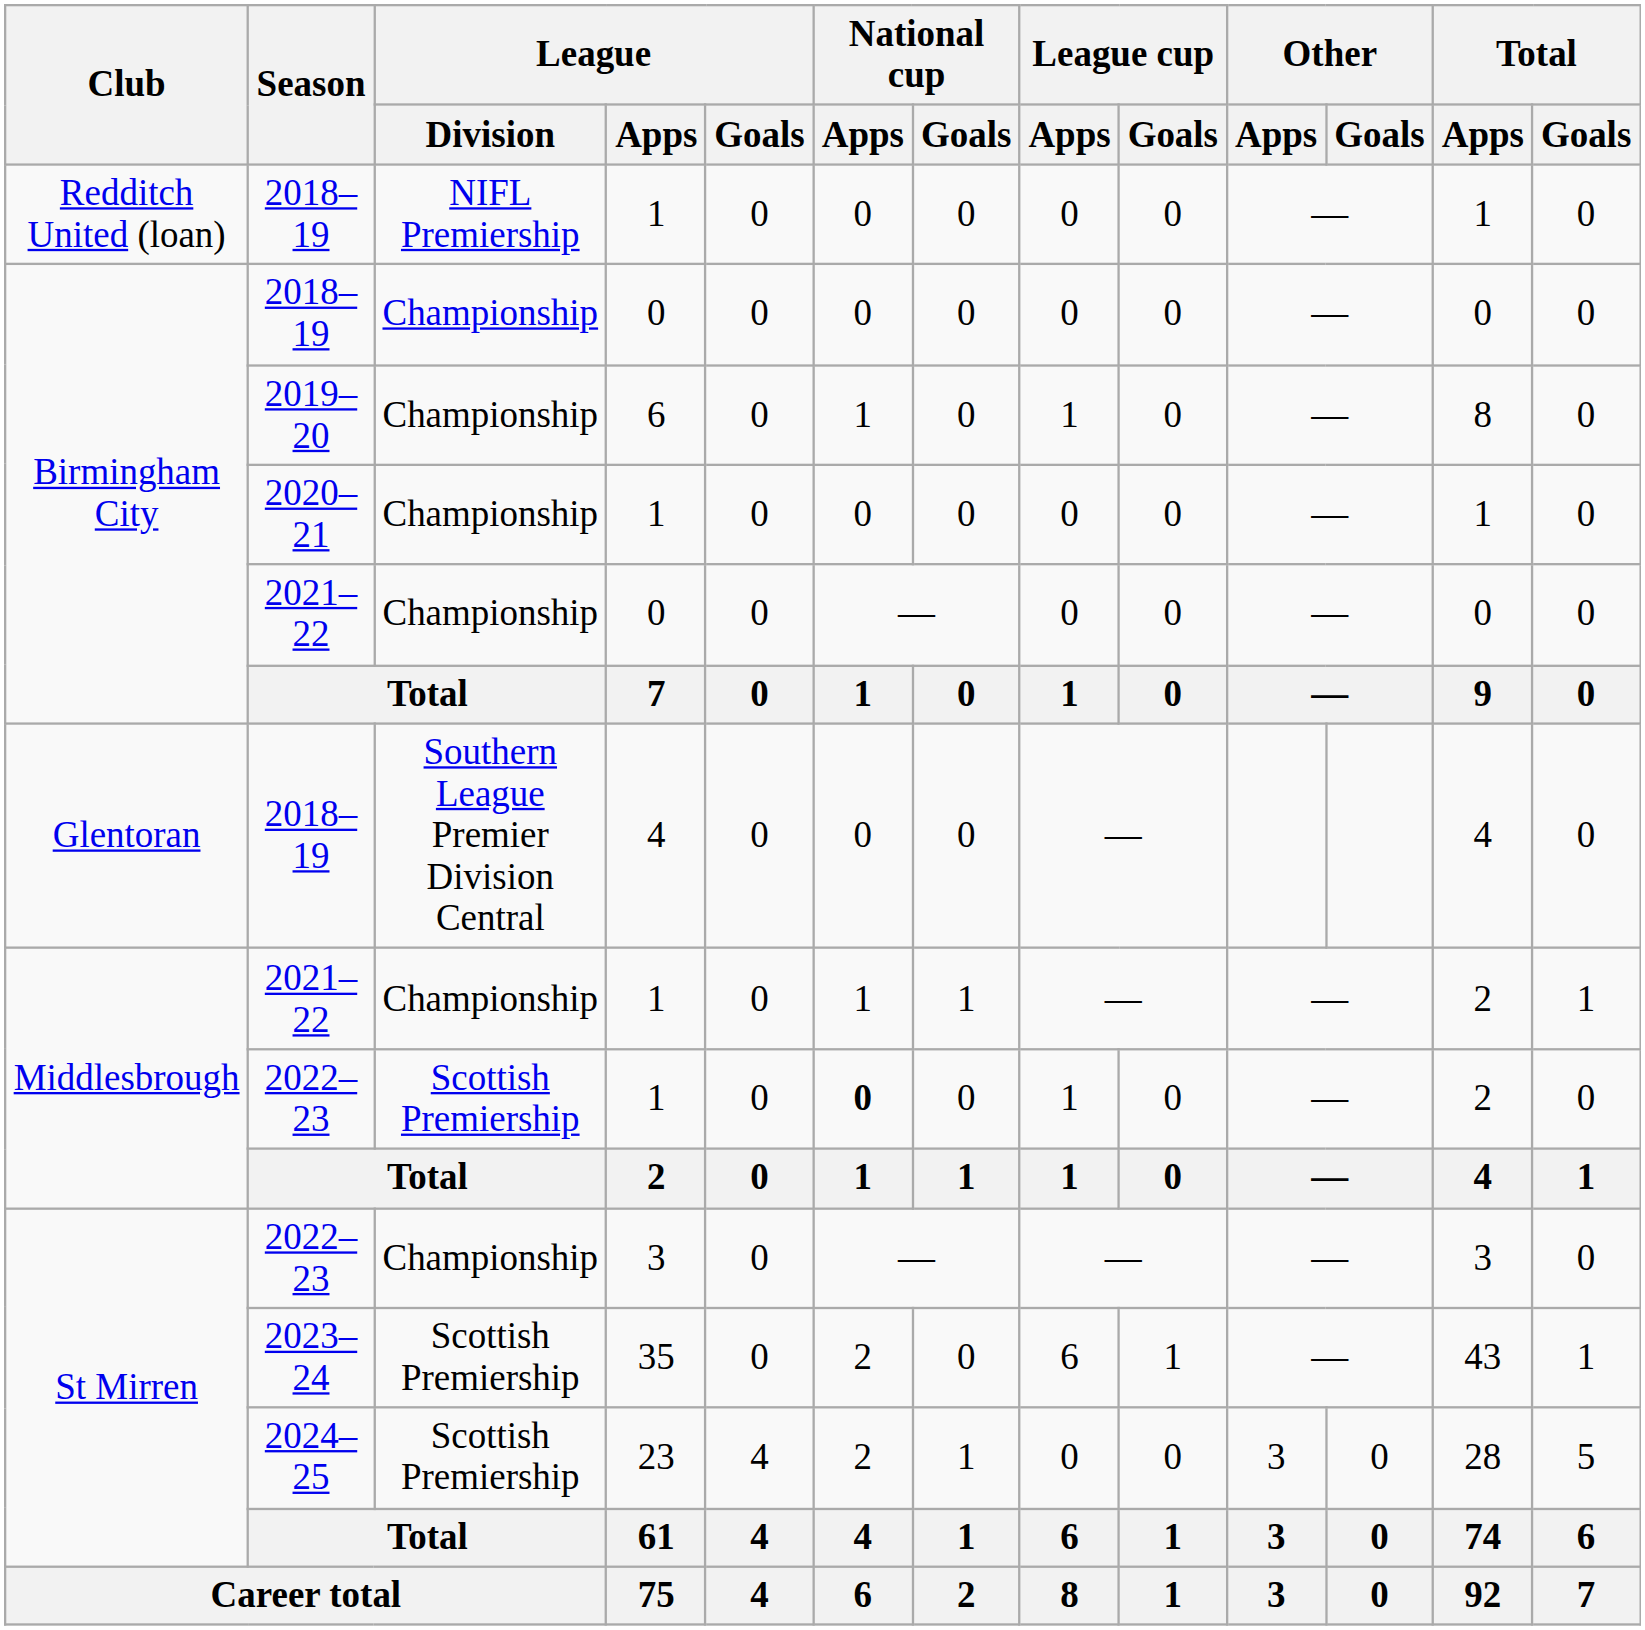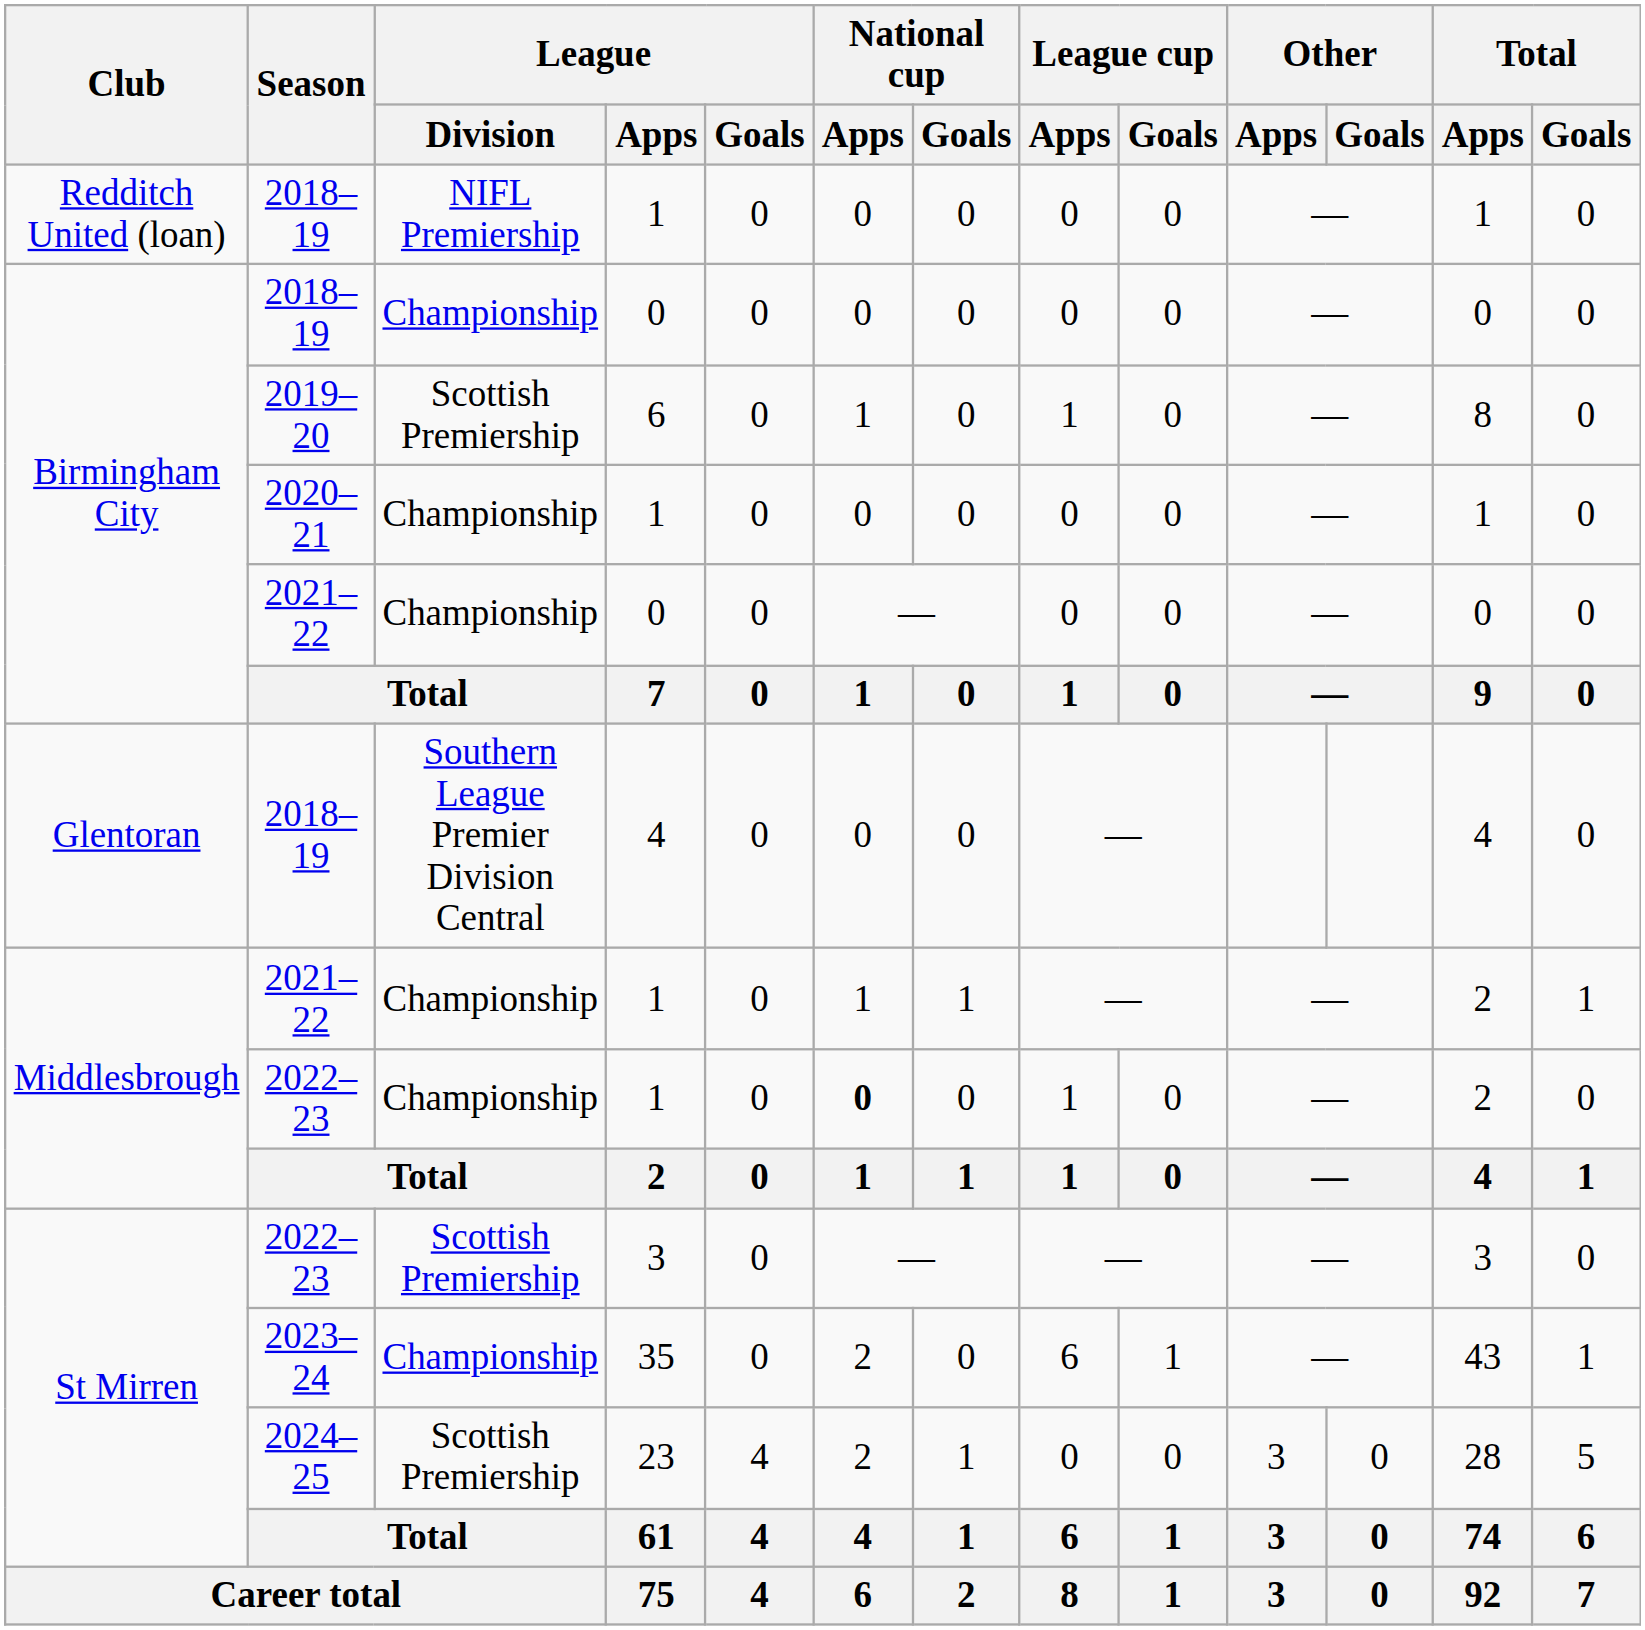2019–20 | League / Division: Championship -> Scottish Premiership
2022–23 / 1 | League / Division: Scottish Premiership -> Championship
2022–23 / 3 | League / Division: Championship -> Scottish Premiership
2023–24 | League / Division: Scottish Premiership -> Championship
